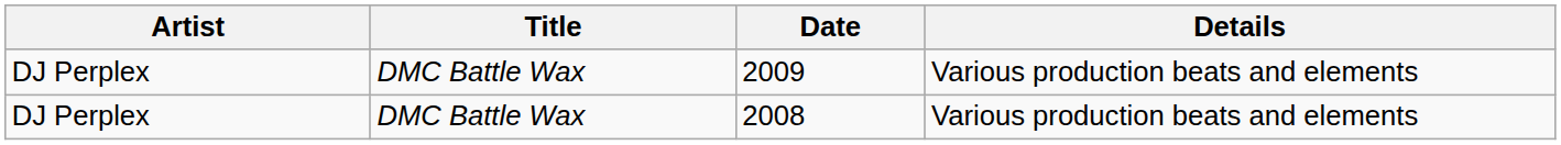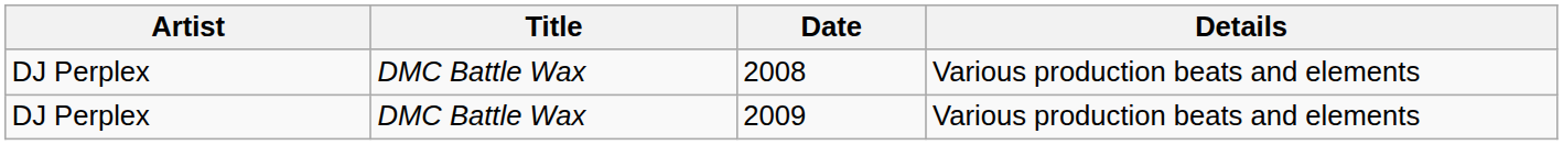rows swapped: 2008 <-> 2009
